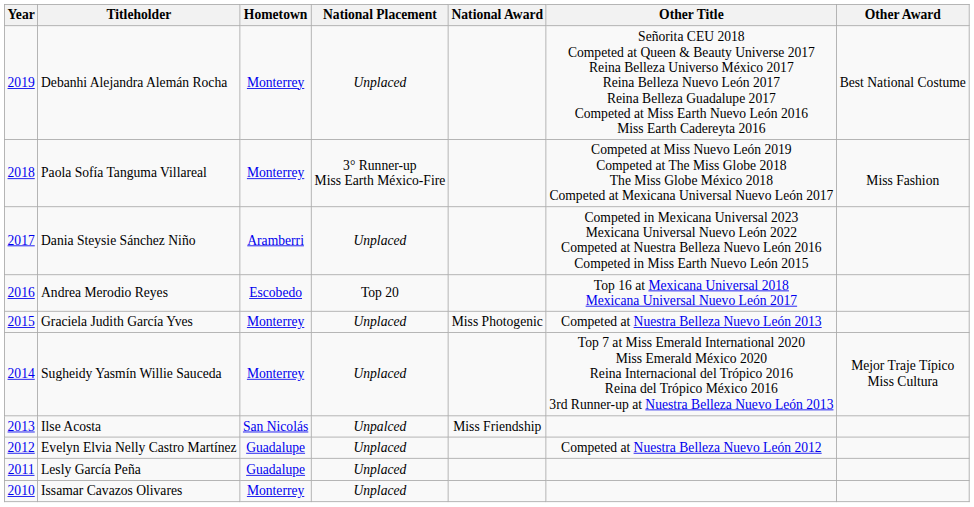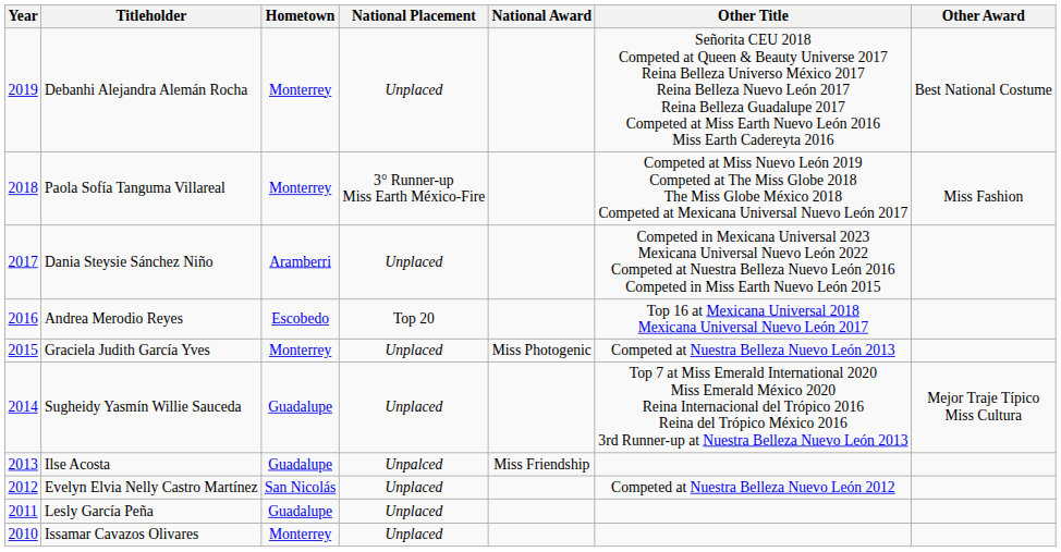Sugheidy Yasmín Willie Sauceda | Hometown: Monterrey -> Guadalupe
Ilse Acosta | Hometown: San Nicolás -> Guadalupe
Evelyn Elvia Nelly Castro Martínez | Hometown: Guadalupe -> San Nicolás
